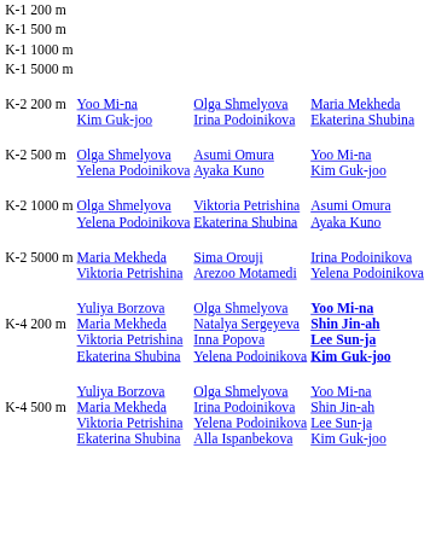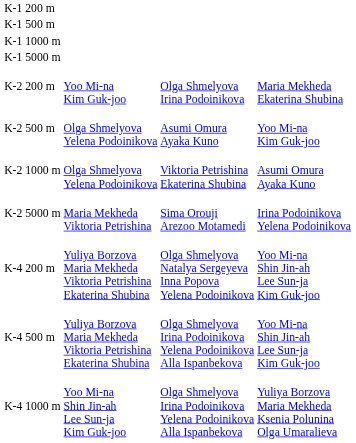K-4 200 m | column 4: bold -> normal
+ row: K-4 1000 m | Yoo Mi-na Shin Jin-ah Lee Sun-ja Kim Guk-joo | Olga Shmelyova Irina Podoinikova Yelena Podoinikova Alla Ispanbekova | Yuliya Borzova Maria Mekheda Ksenia Polunina Olga Umaralieva
